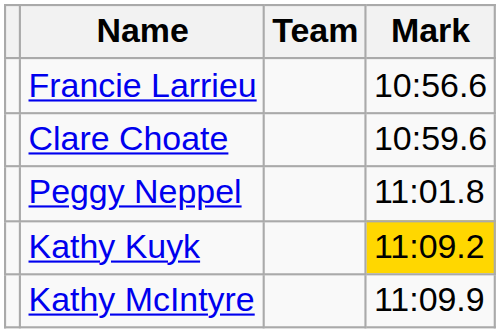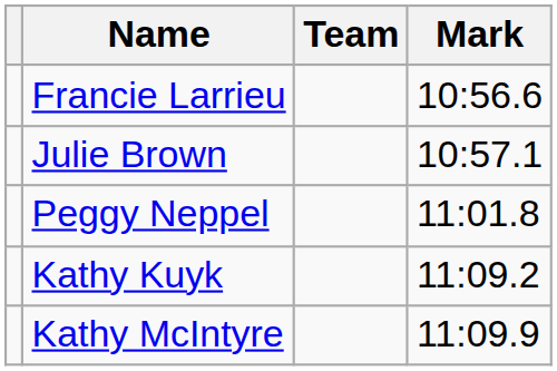+ row: Julie Brown | 10:57.1
- row: Clare Choate | 10:59.6
Kathy Kuyk | Mark: gold background -> no background
